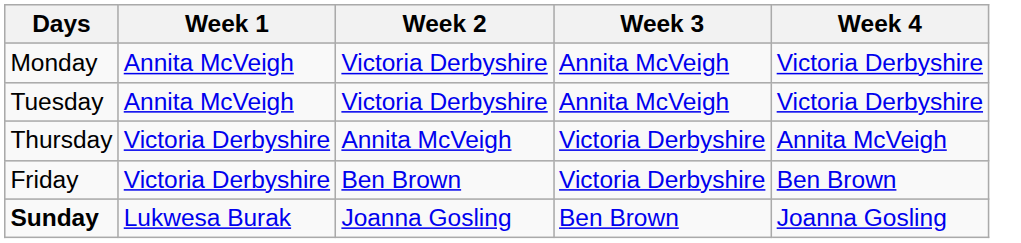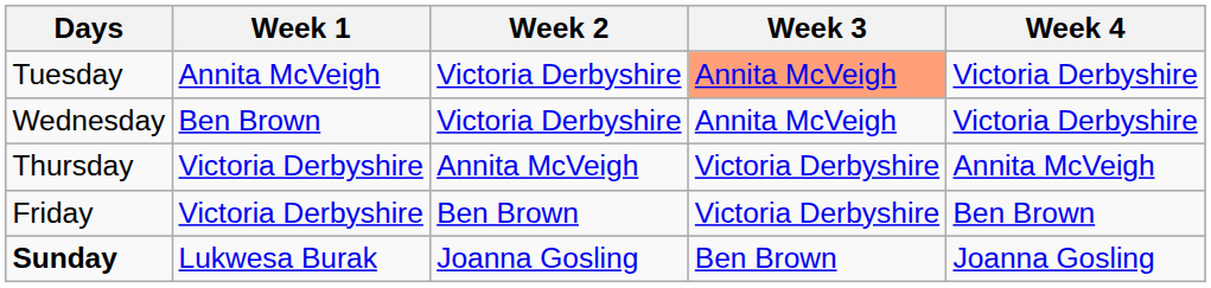- row: Monday | Annita McVeigh | Victoria Derbyshire | Annita McVeigh | Victoria Derbyshire
Tuesday | Week 3: no background -> lightsalmon background
+ row: Wednesday | Ben Brown | Victoria Derbyshire | Annita McVeigh | Victoria Derbyshire
